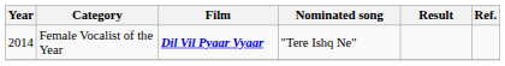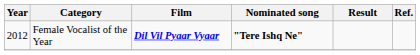Female Vocalist of the Year | Year: 2014 -> 2012
Female Vocalist of the Year | Nominated song: normal -> bold
